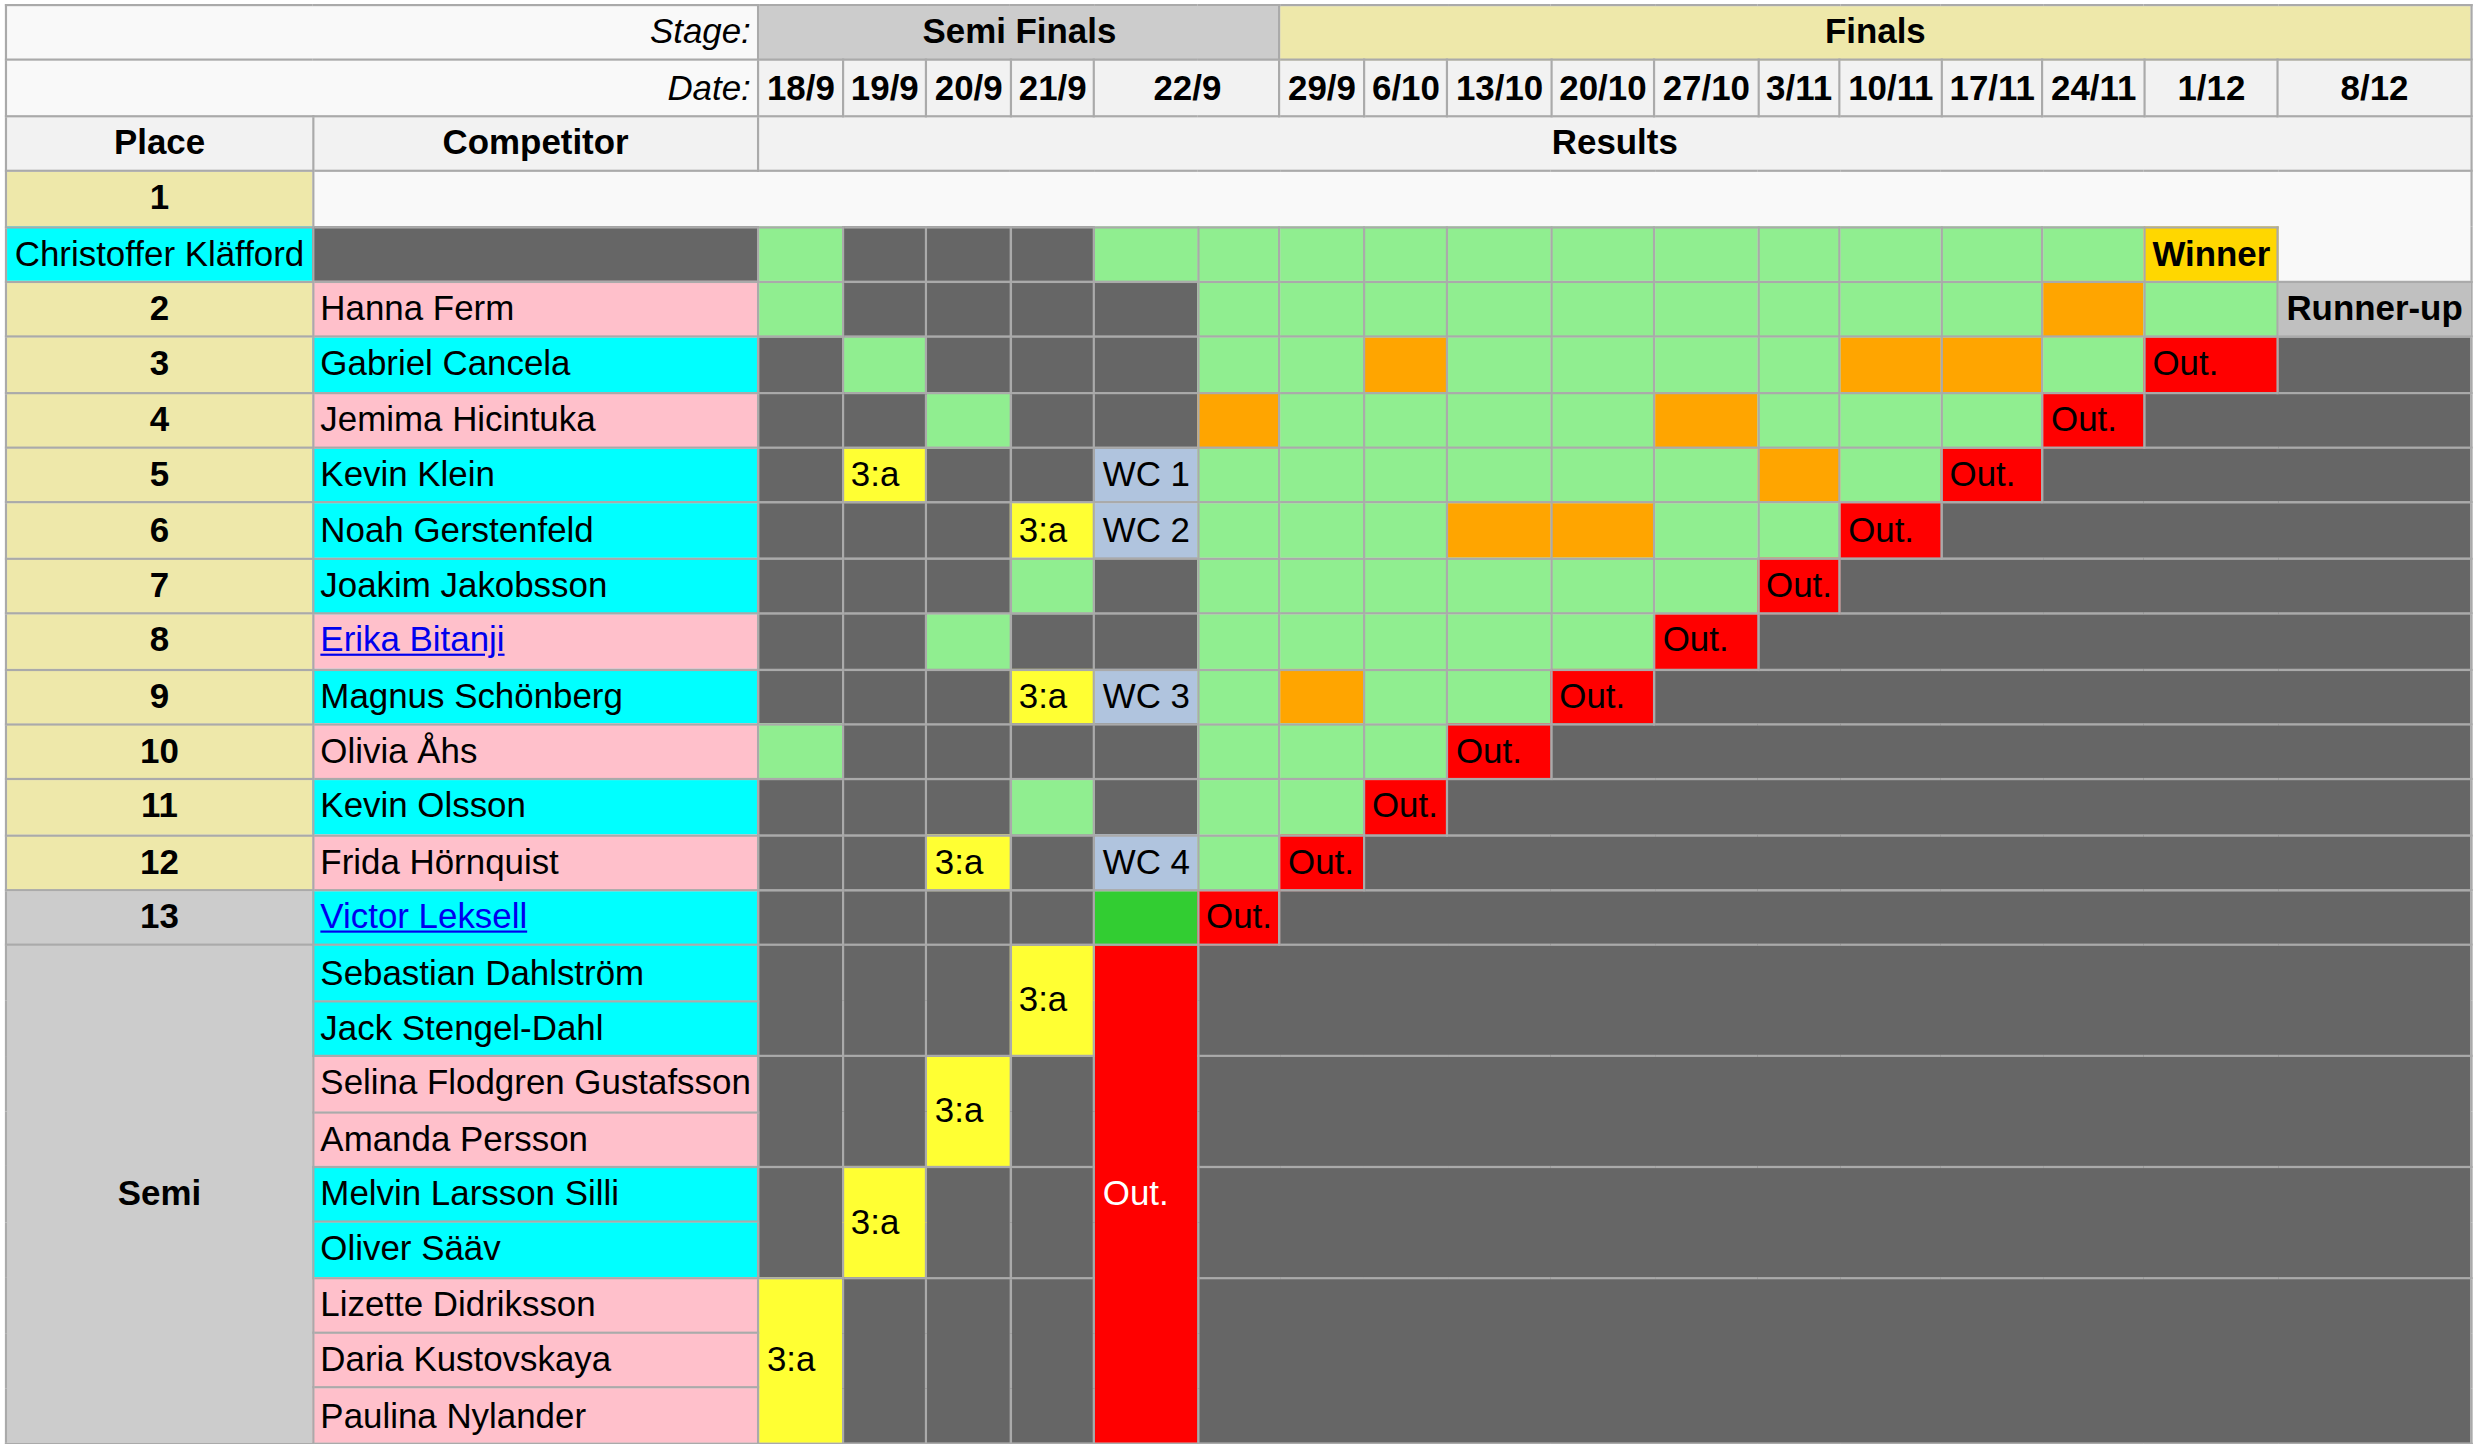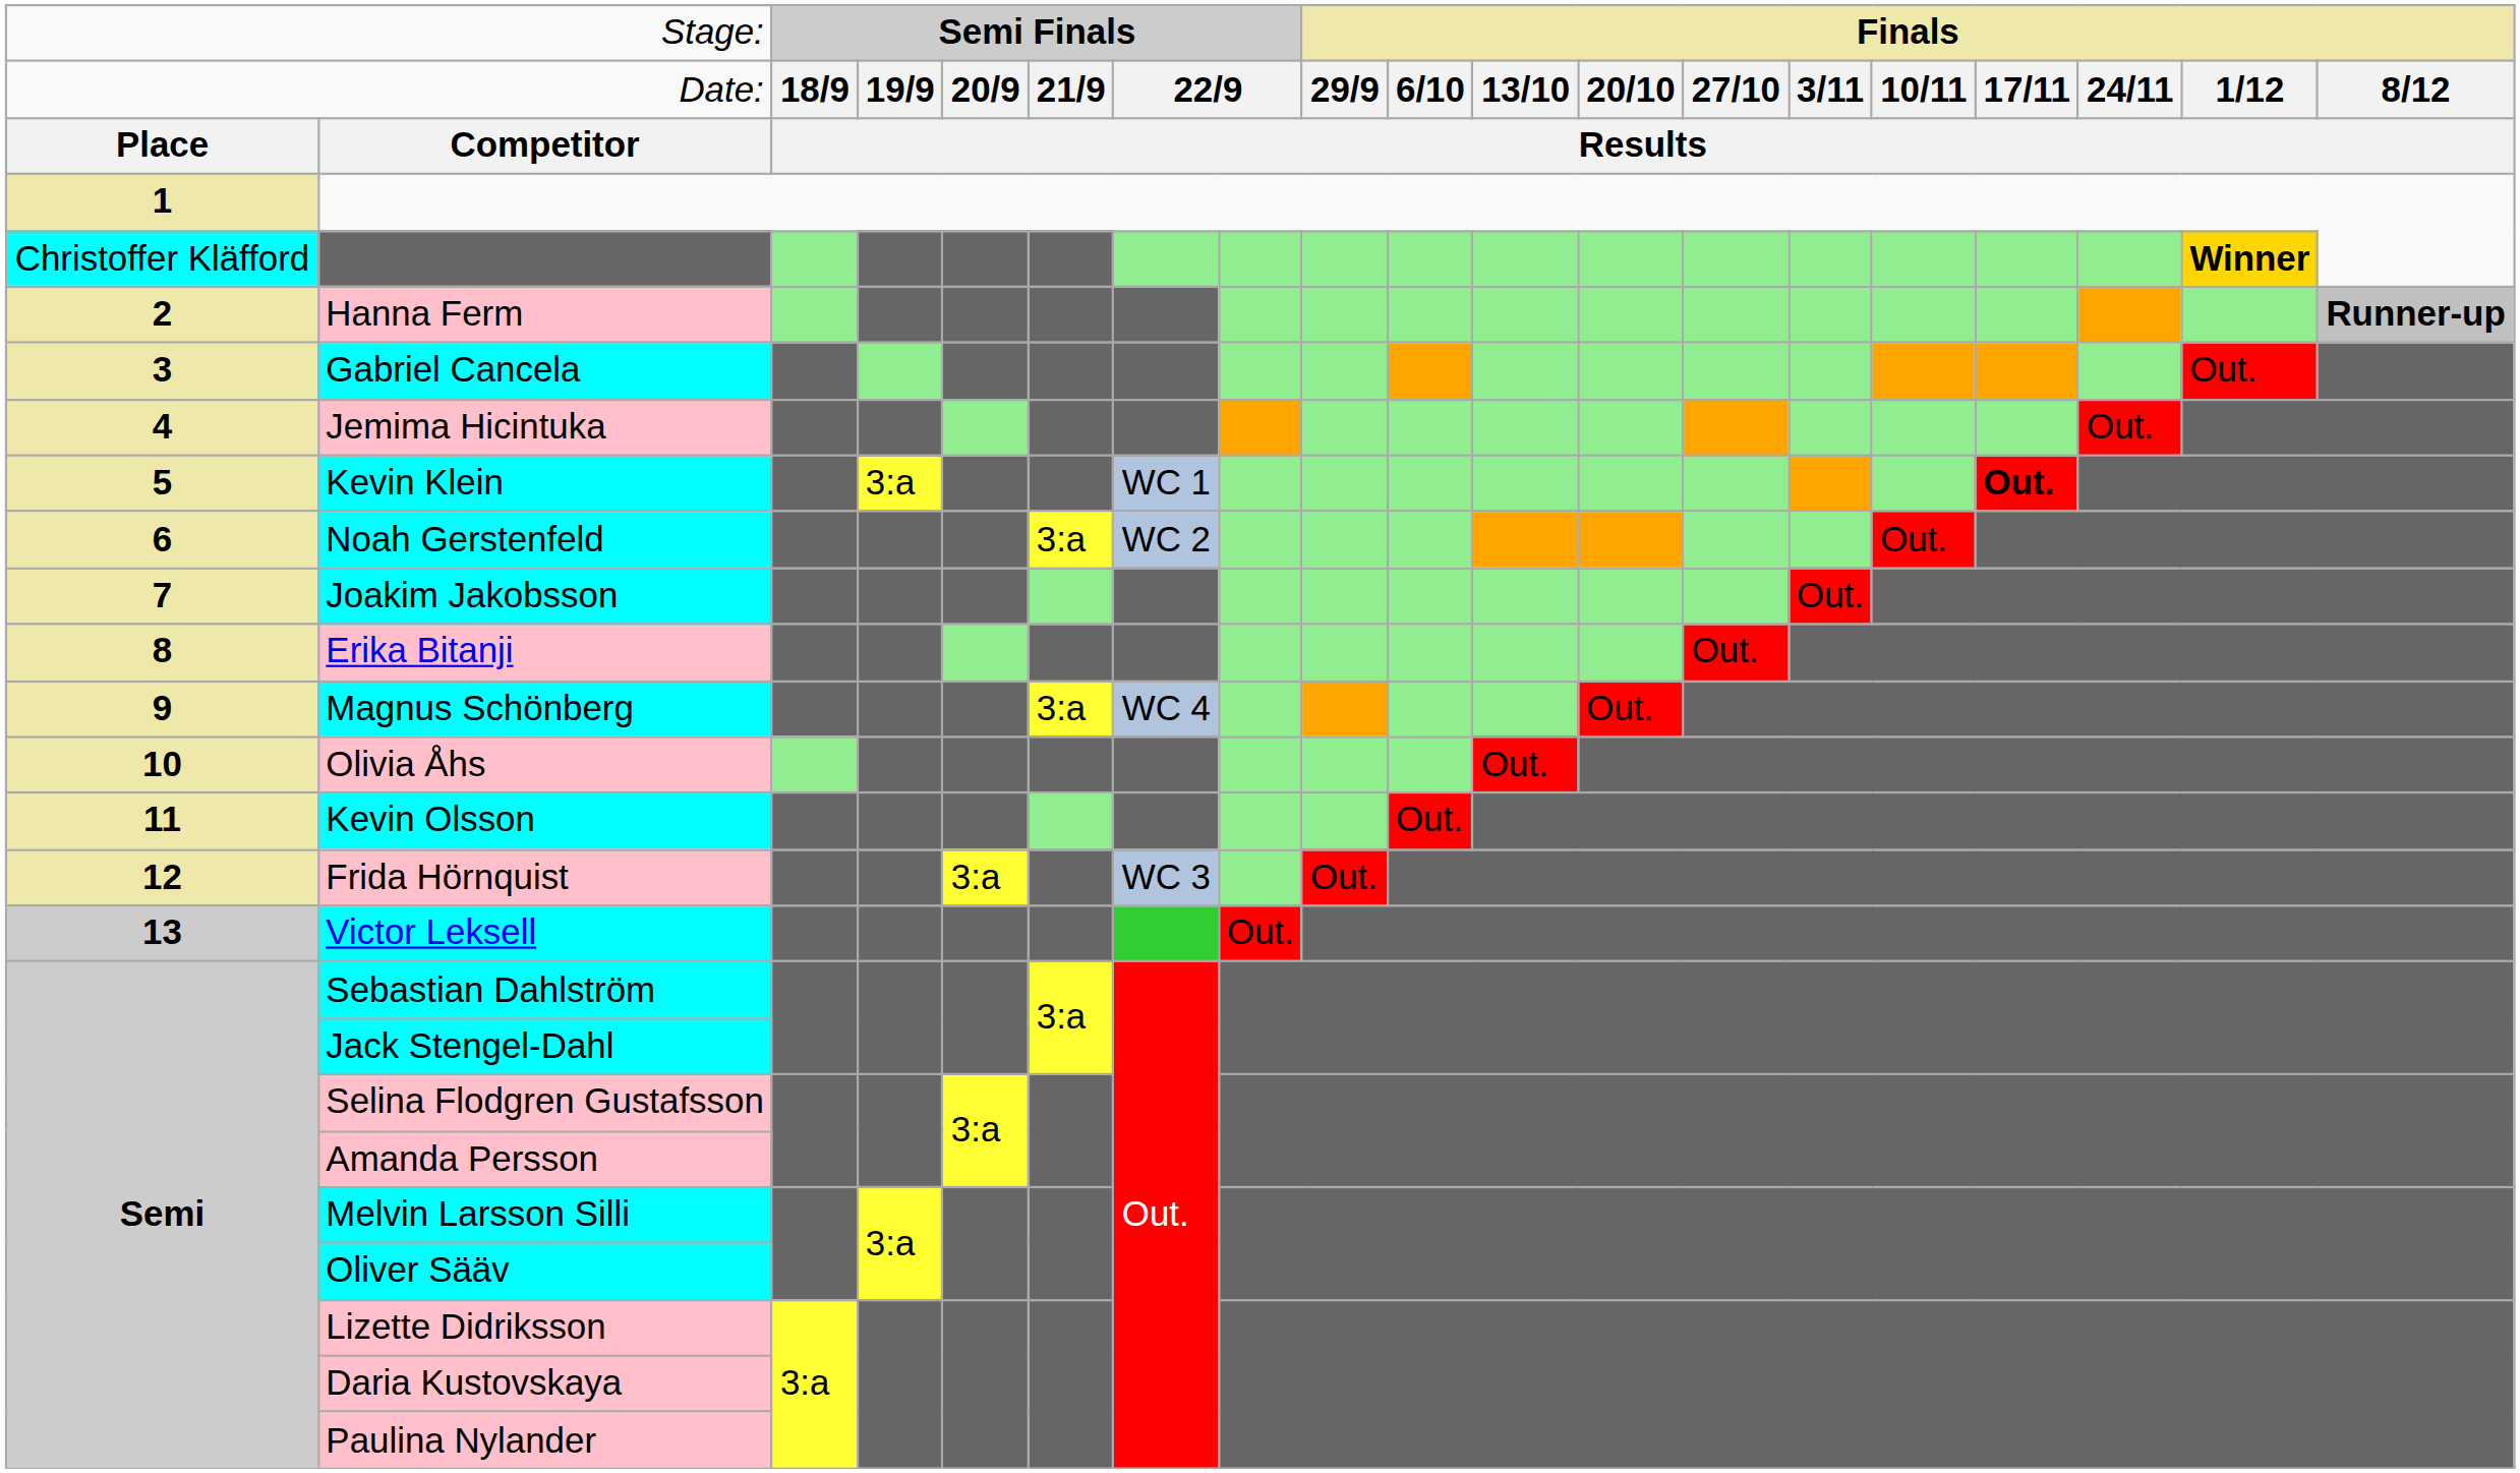Kevin Klein | column 16: normal -> bold
Magnus Schönberg | column 7: WC 3 -> WC 4
Frida Hörnquist | column 7: WC 4 -> WC 3
